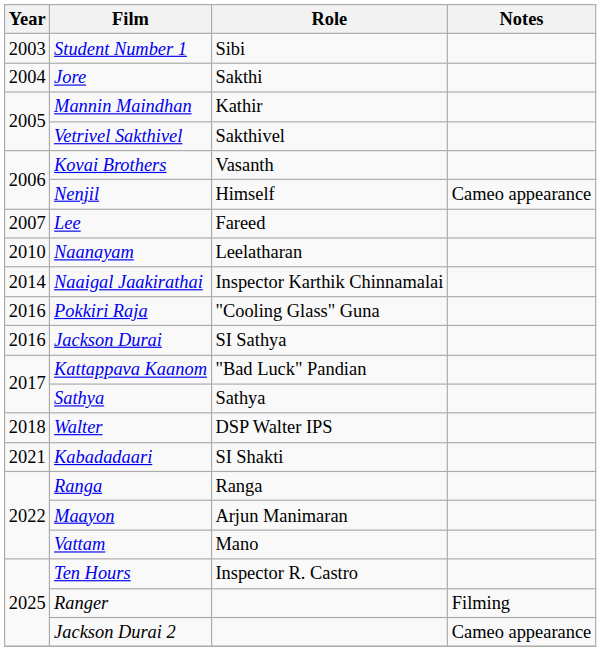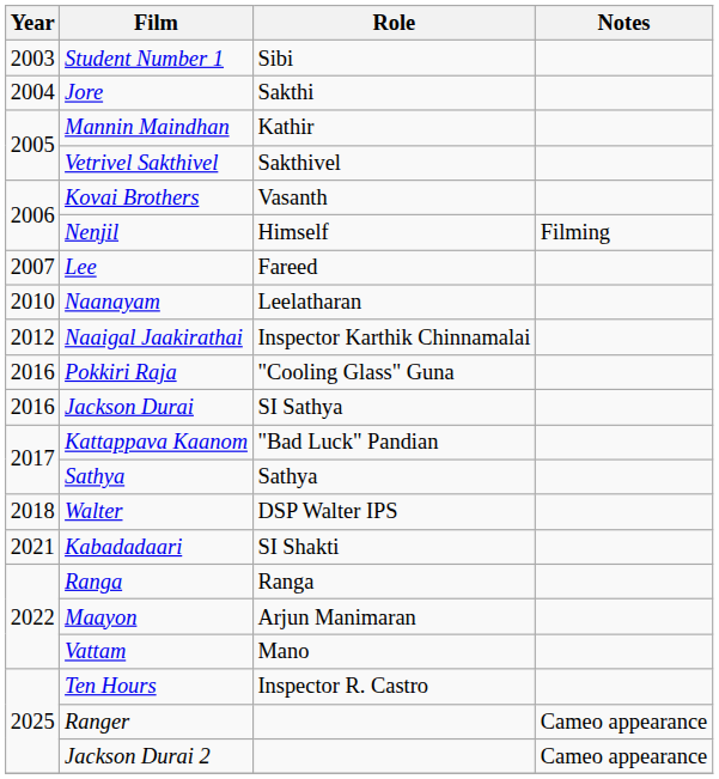Nenjil | Notes: Cameo appearance -> Filming
Naaigal Jaakirathai | Year: 2014 -> 2012
Ranger | Notes: Filming -> Cameo appearance
